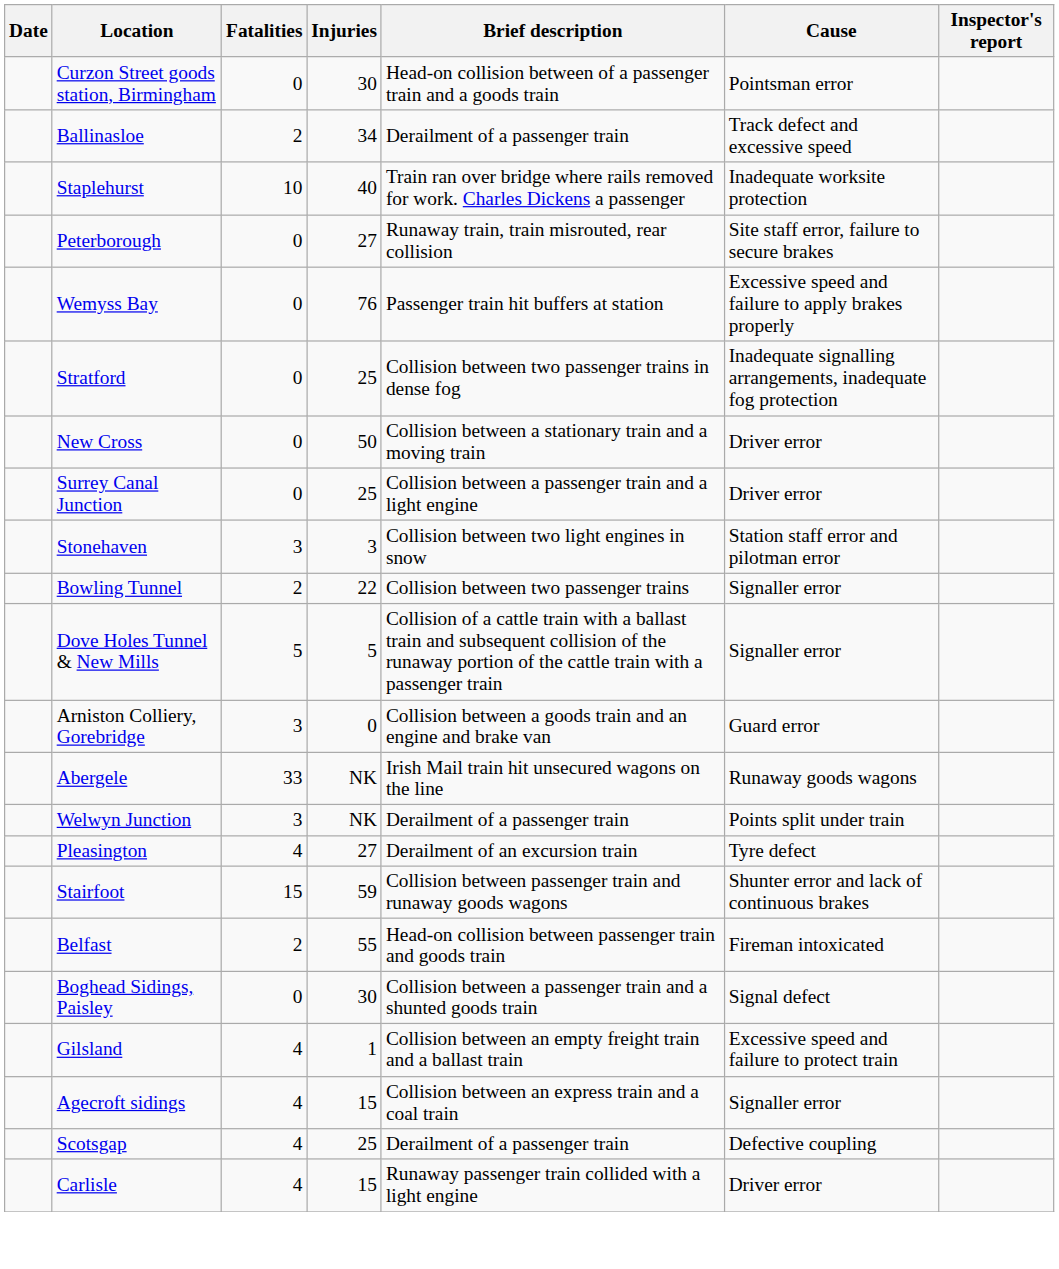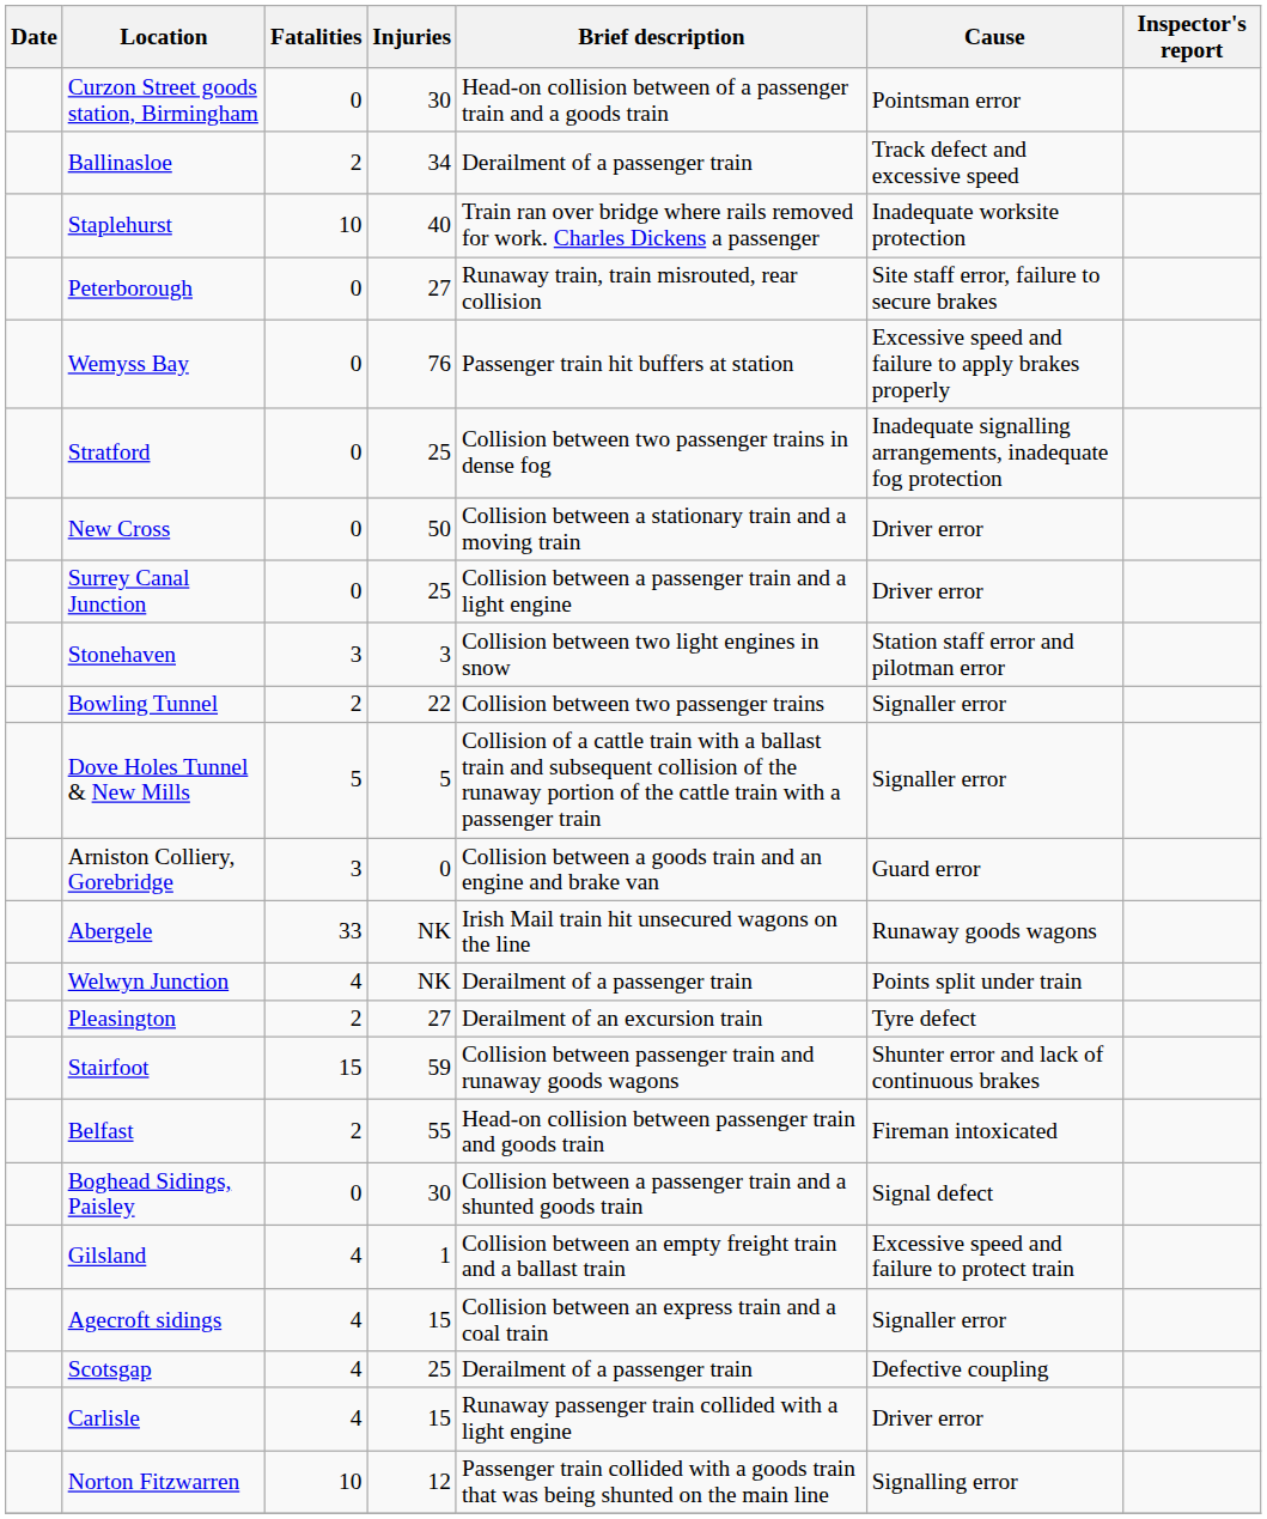Welwyn Junction | Fatalities: 3 -> 4
Pleasington | Fatalities: 4 -> 2
+ row: Norton Fitzwarren | 10 | 12 | Passenger train collided with a goods train that was being shunted on the main line | Signalling error
